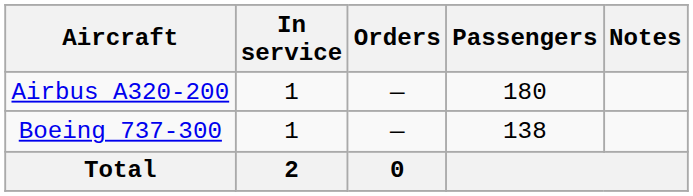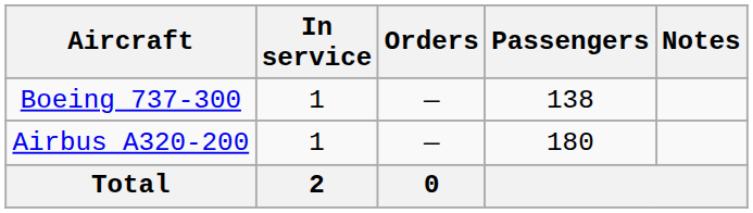rows swapped: Airbus A320-200 <-> Boeing 737-300
